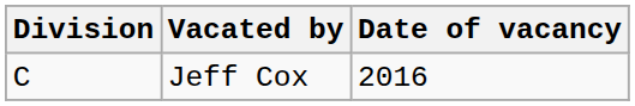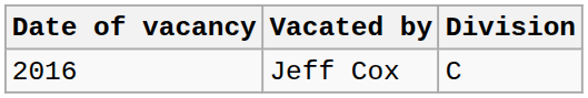columns swapped: Division <-> Date of vacancy
